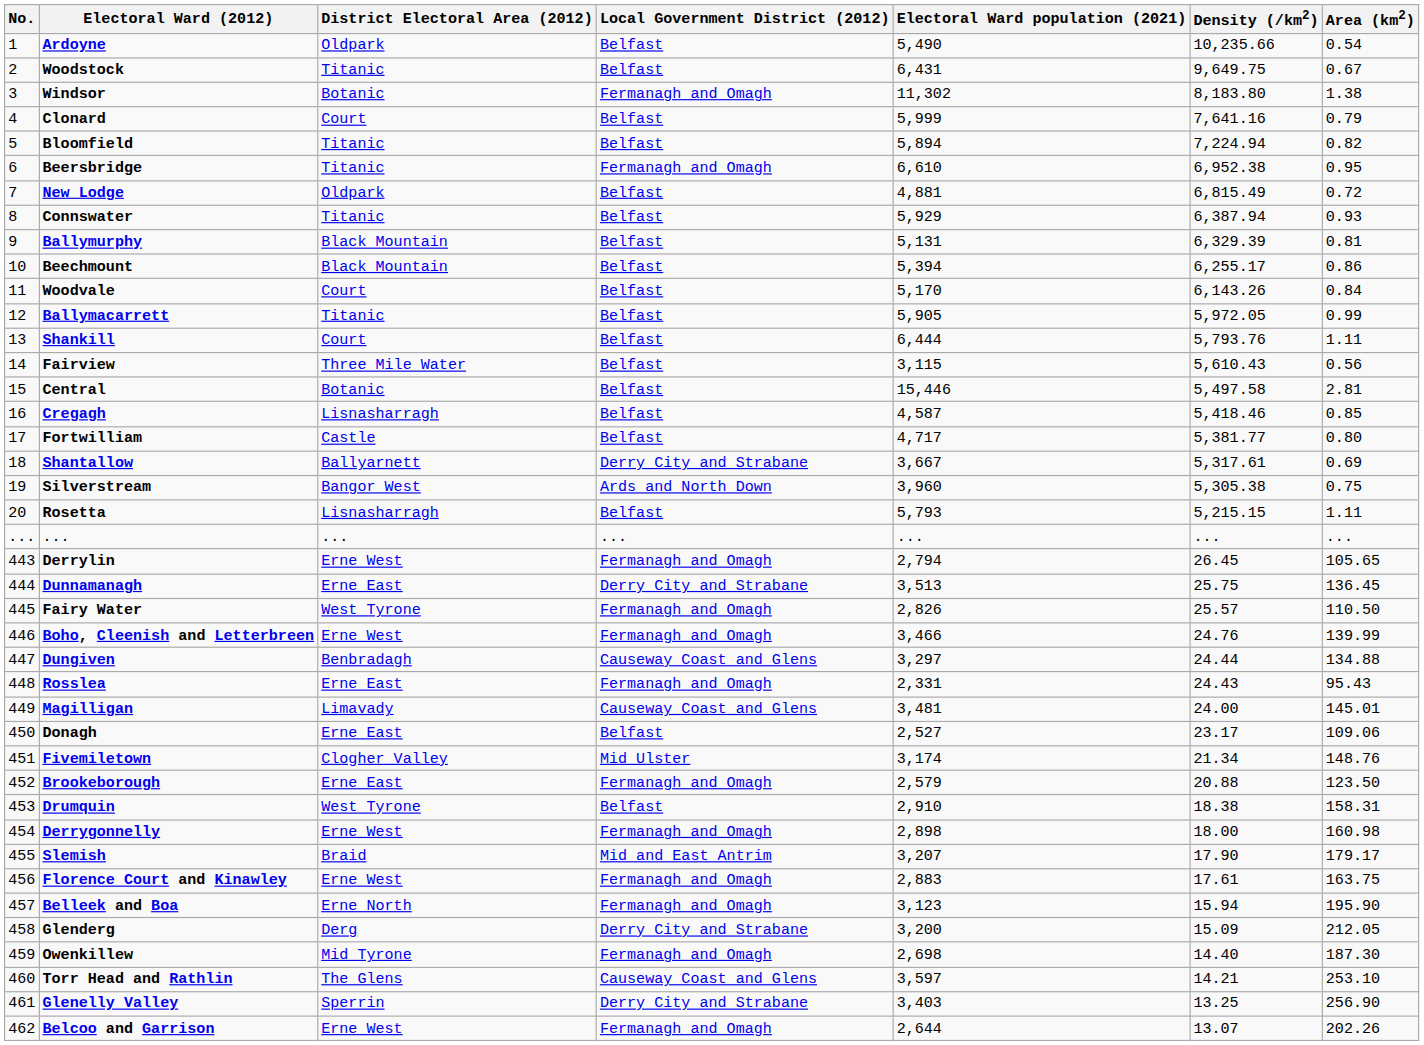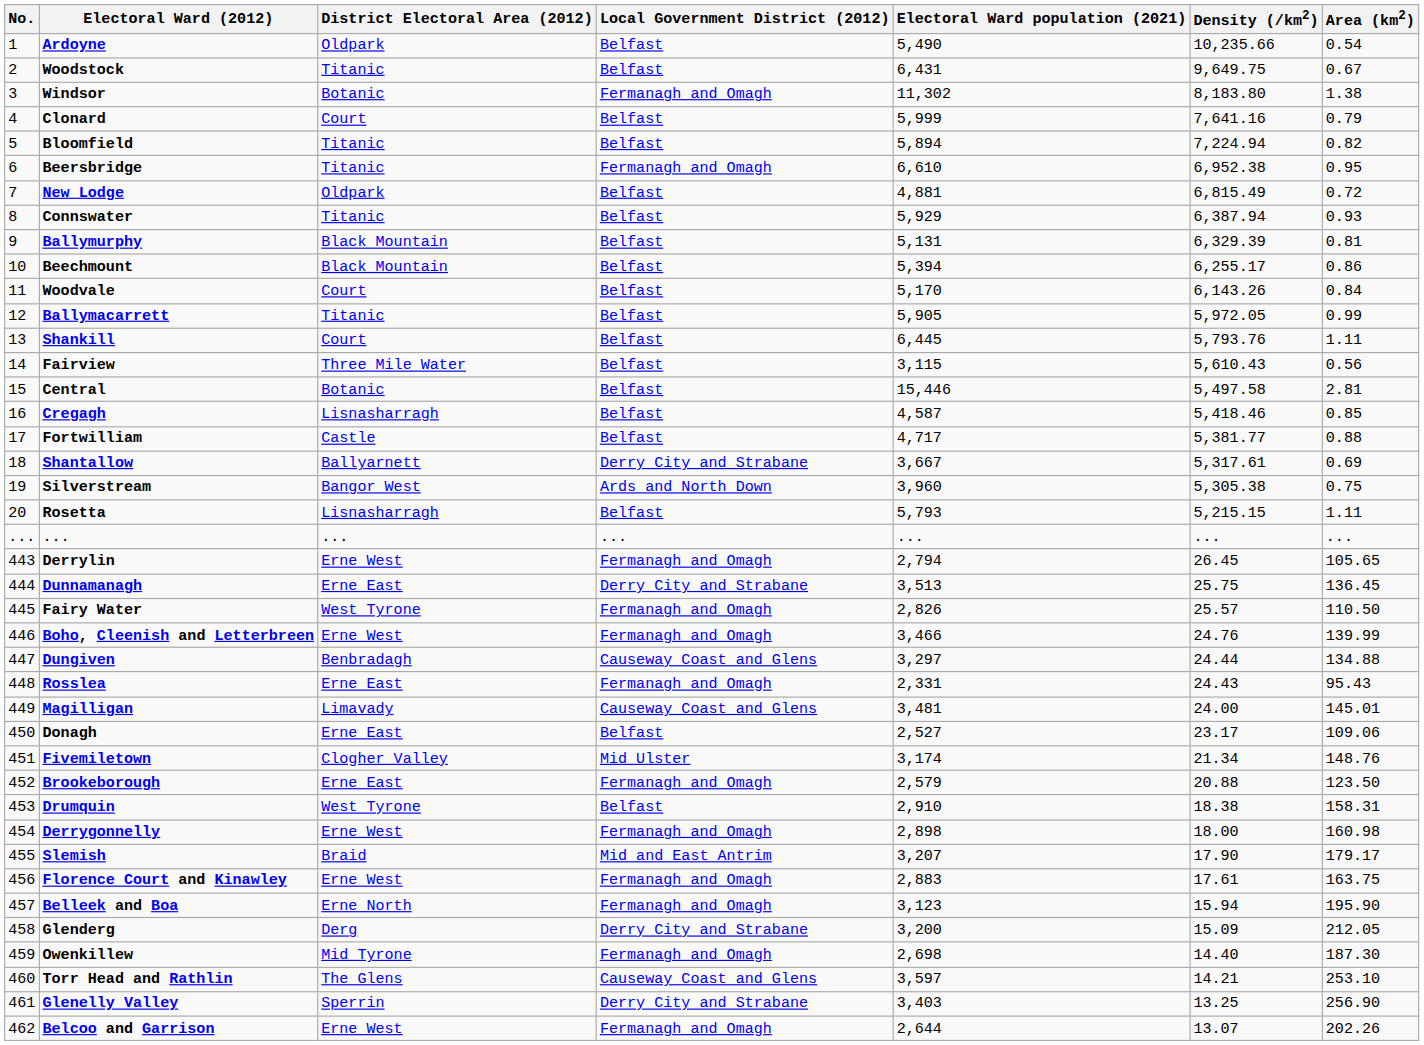Shankill | Electoral Ward population (2021): 6,444 -> 6,445
Fortwilliam | Area (km2): 0.80 -> 0.88
